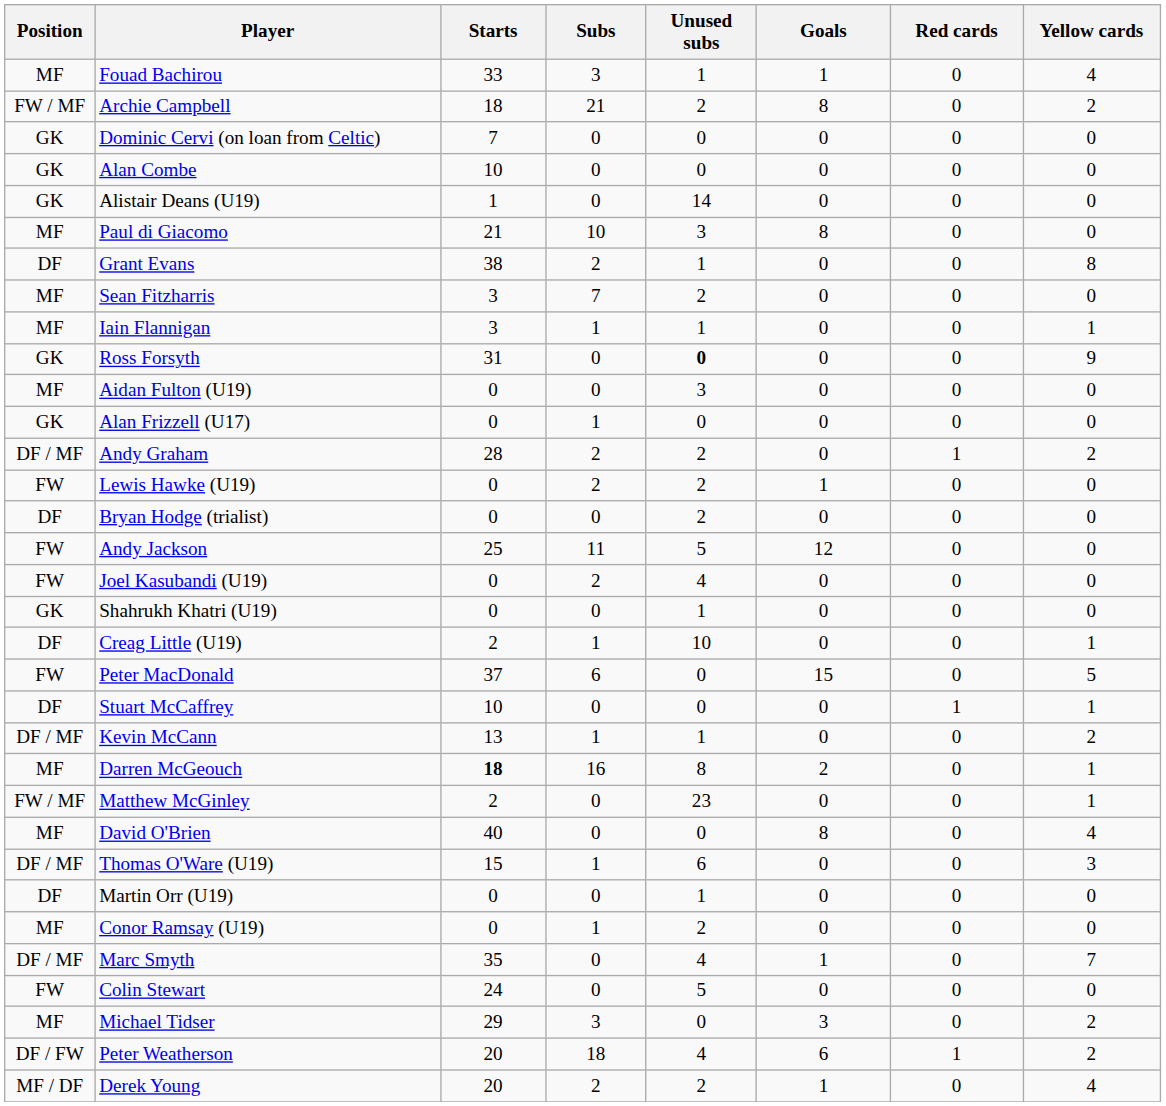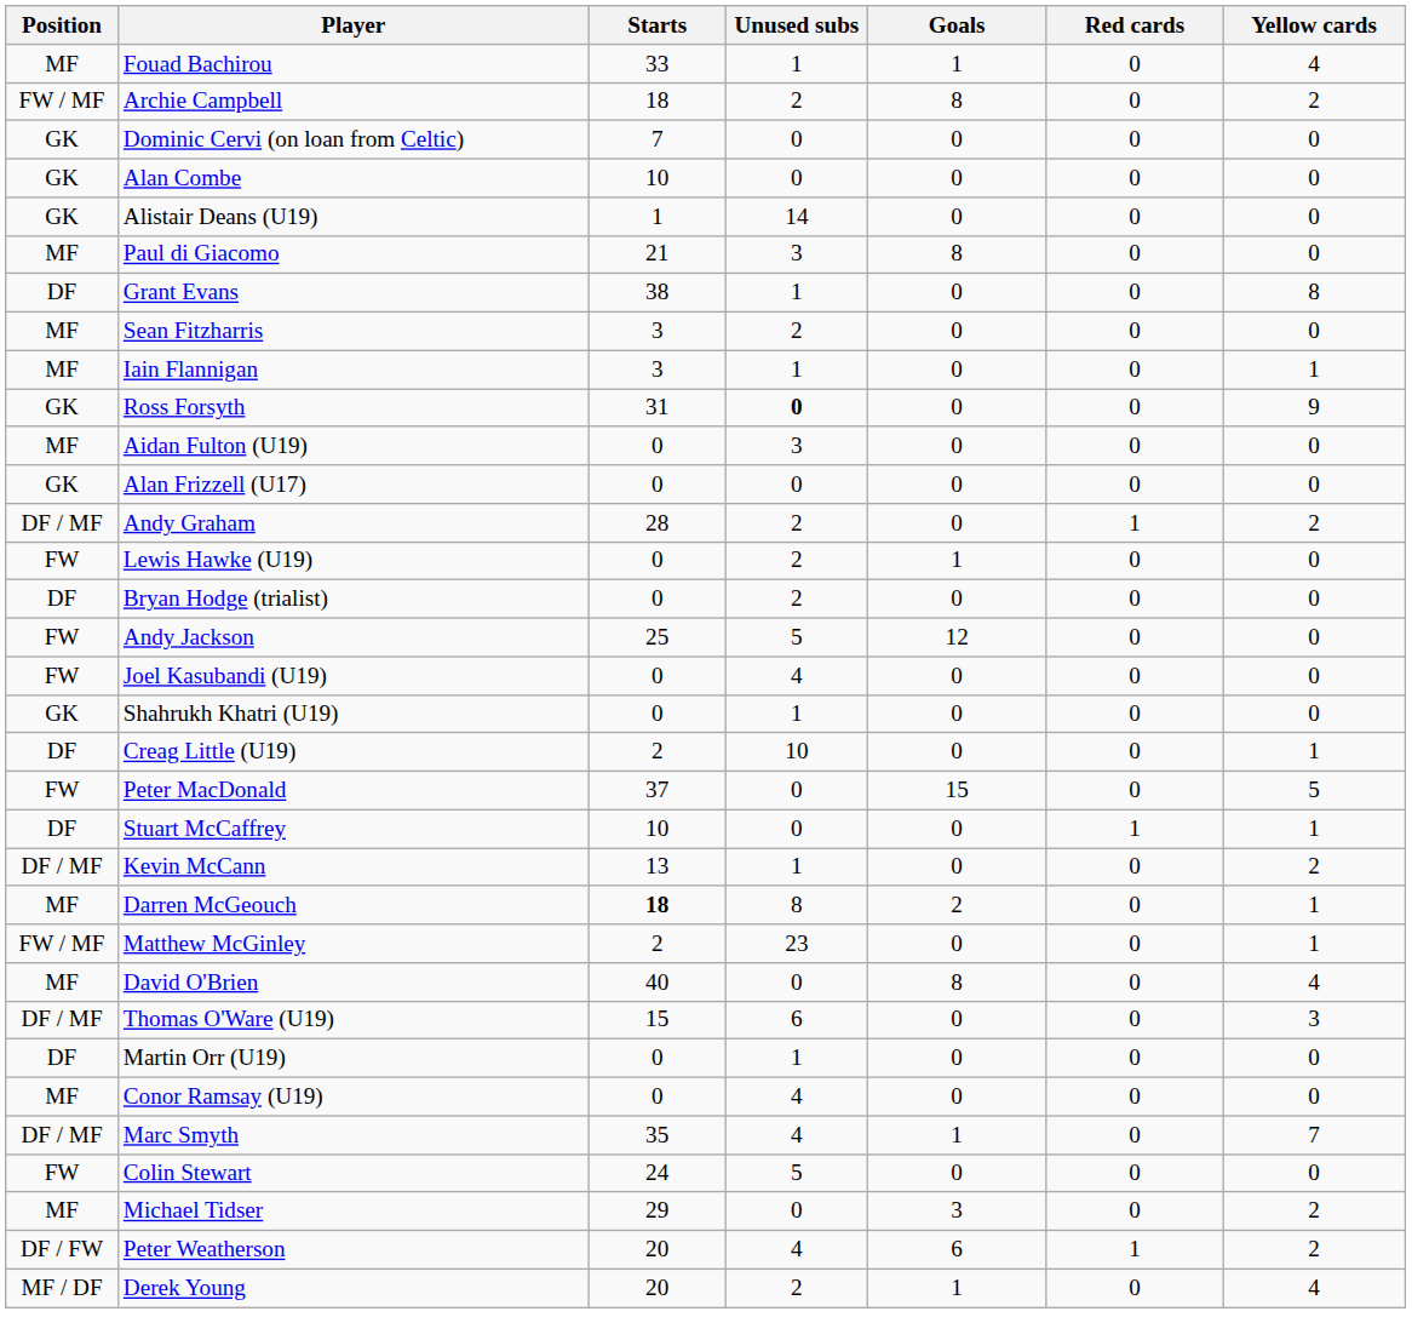- column: Subs | 3 | 21 | 0 | 0 | 0 | 10 | 2 | 7 | 1 | 0 | 0 | 1 | 2 | 2 | 0 | 11 | 2 | 0 | 1 | 6 | 0 | 1 | 16 | 0 | 0 | 1 | 0 | 1 | 0 | 0 | 3 | 18 | 2
Conor Ramsay (U19) | Unused subs: 2 -> 4
